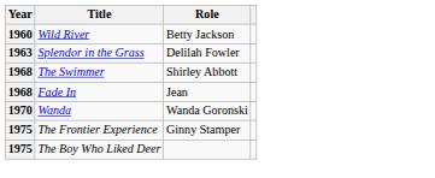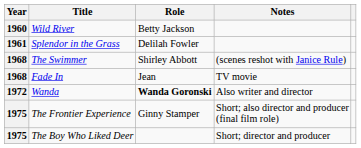+ column: Notes | (scenes reshot with Janice Rule) | TV movie | Also writer and director | Short; also director and producer (final film role) | Short; director and producer
Splendor in the Grass | Year: 1963 -> 1961
Wanda | Year: 1970 -> 1972
Wanda | Role: normal -> bold
